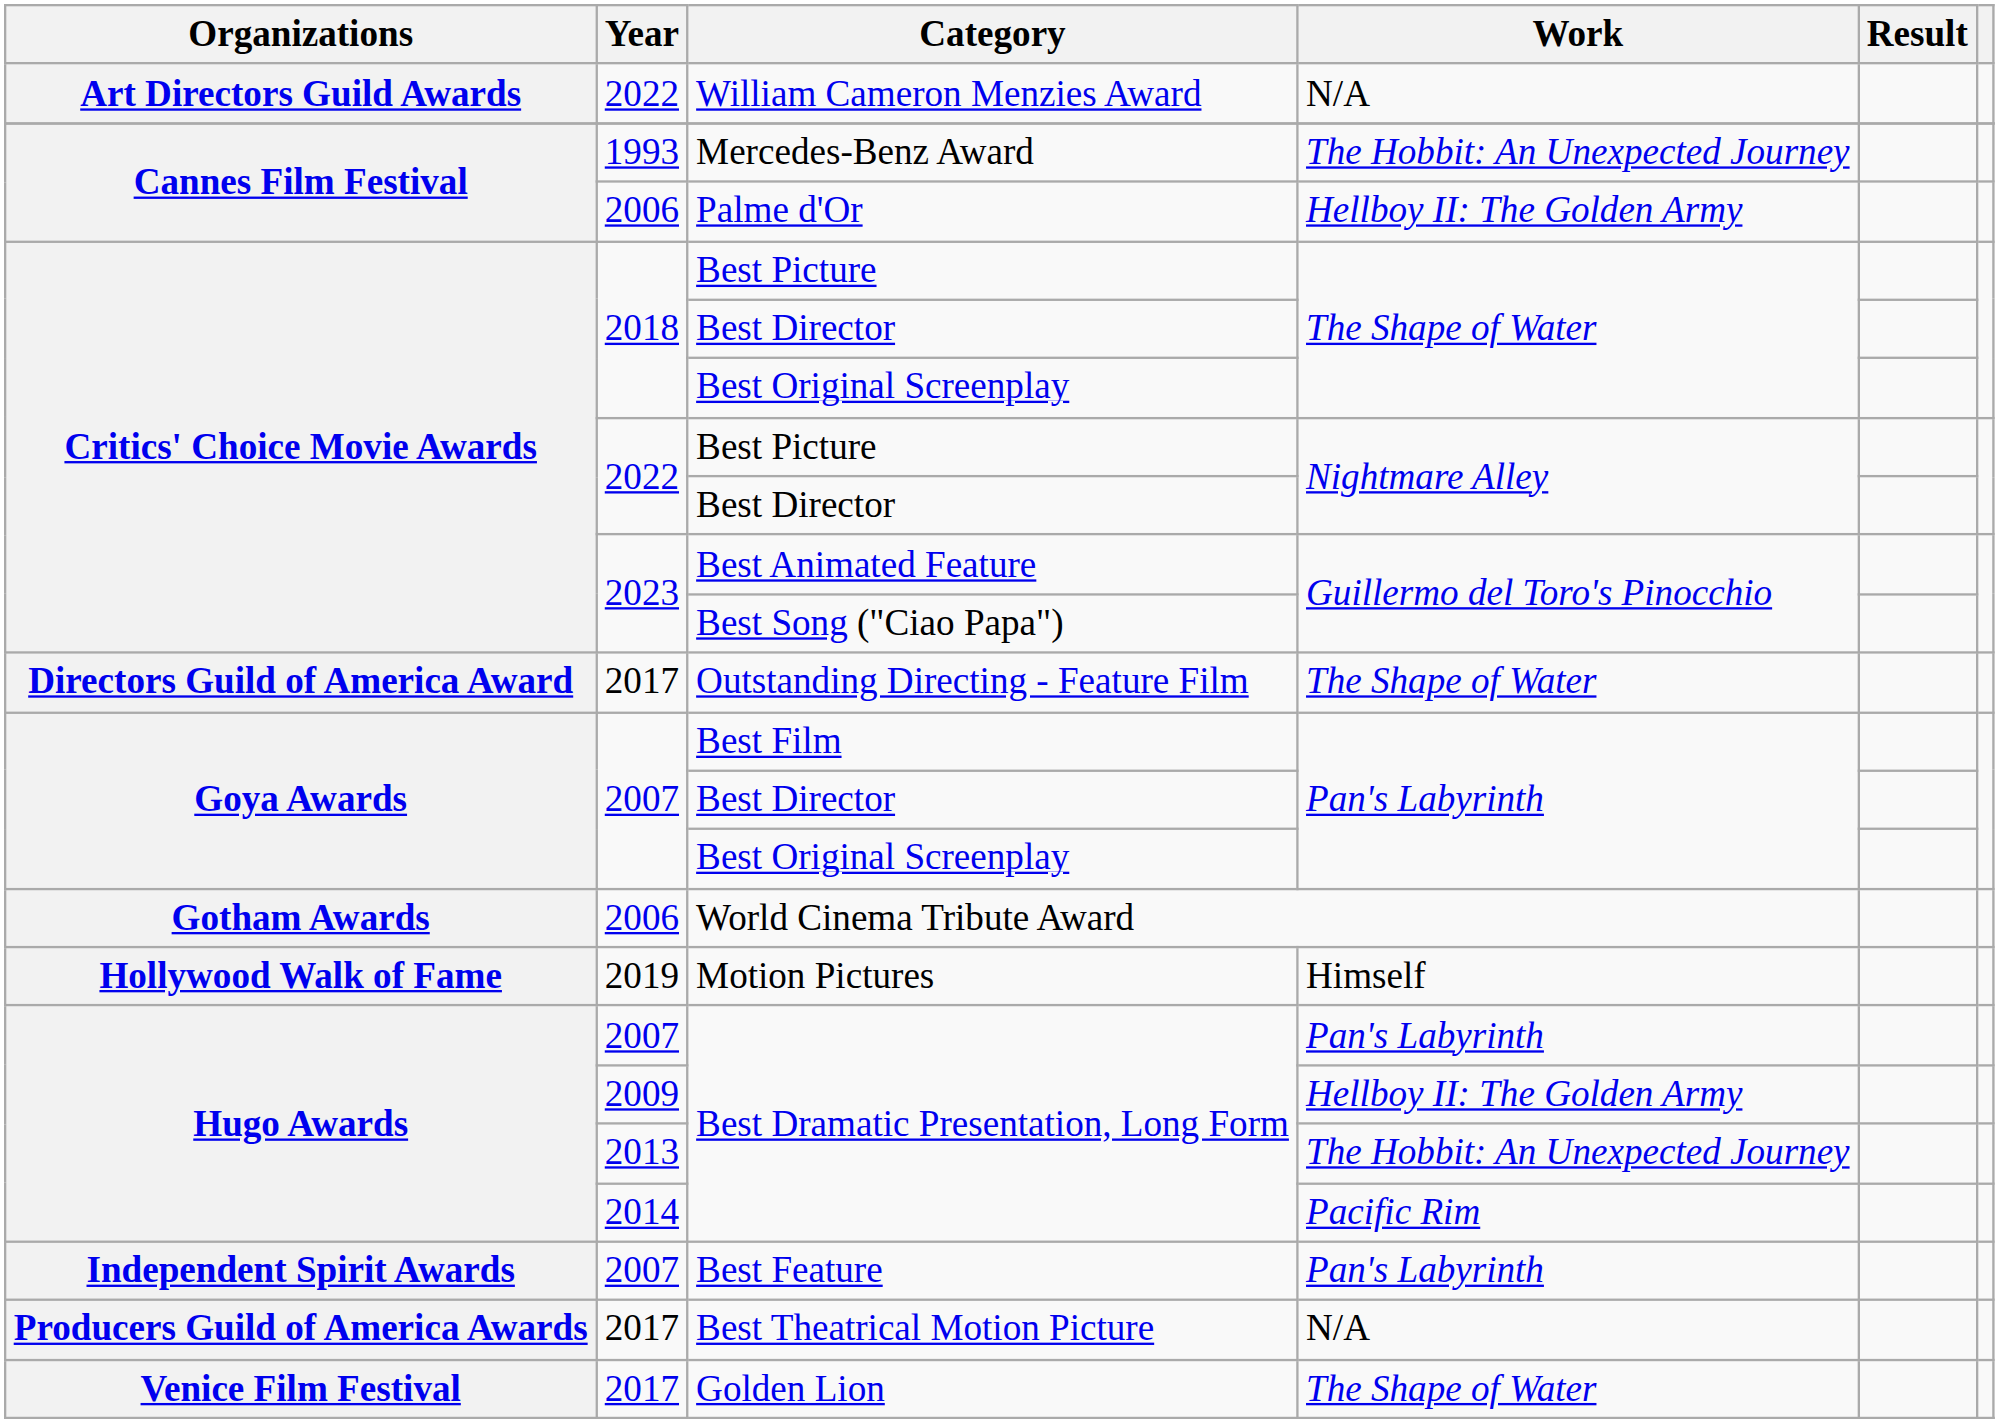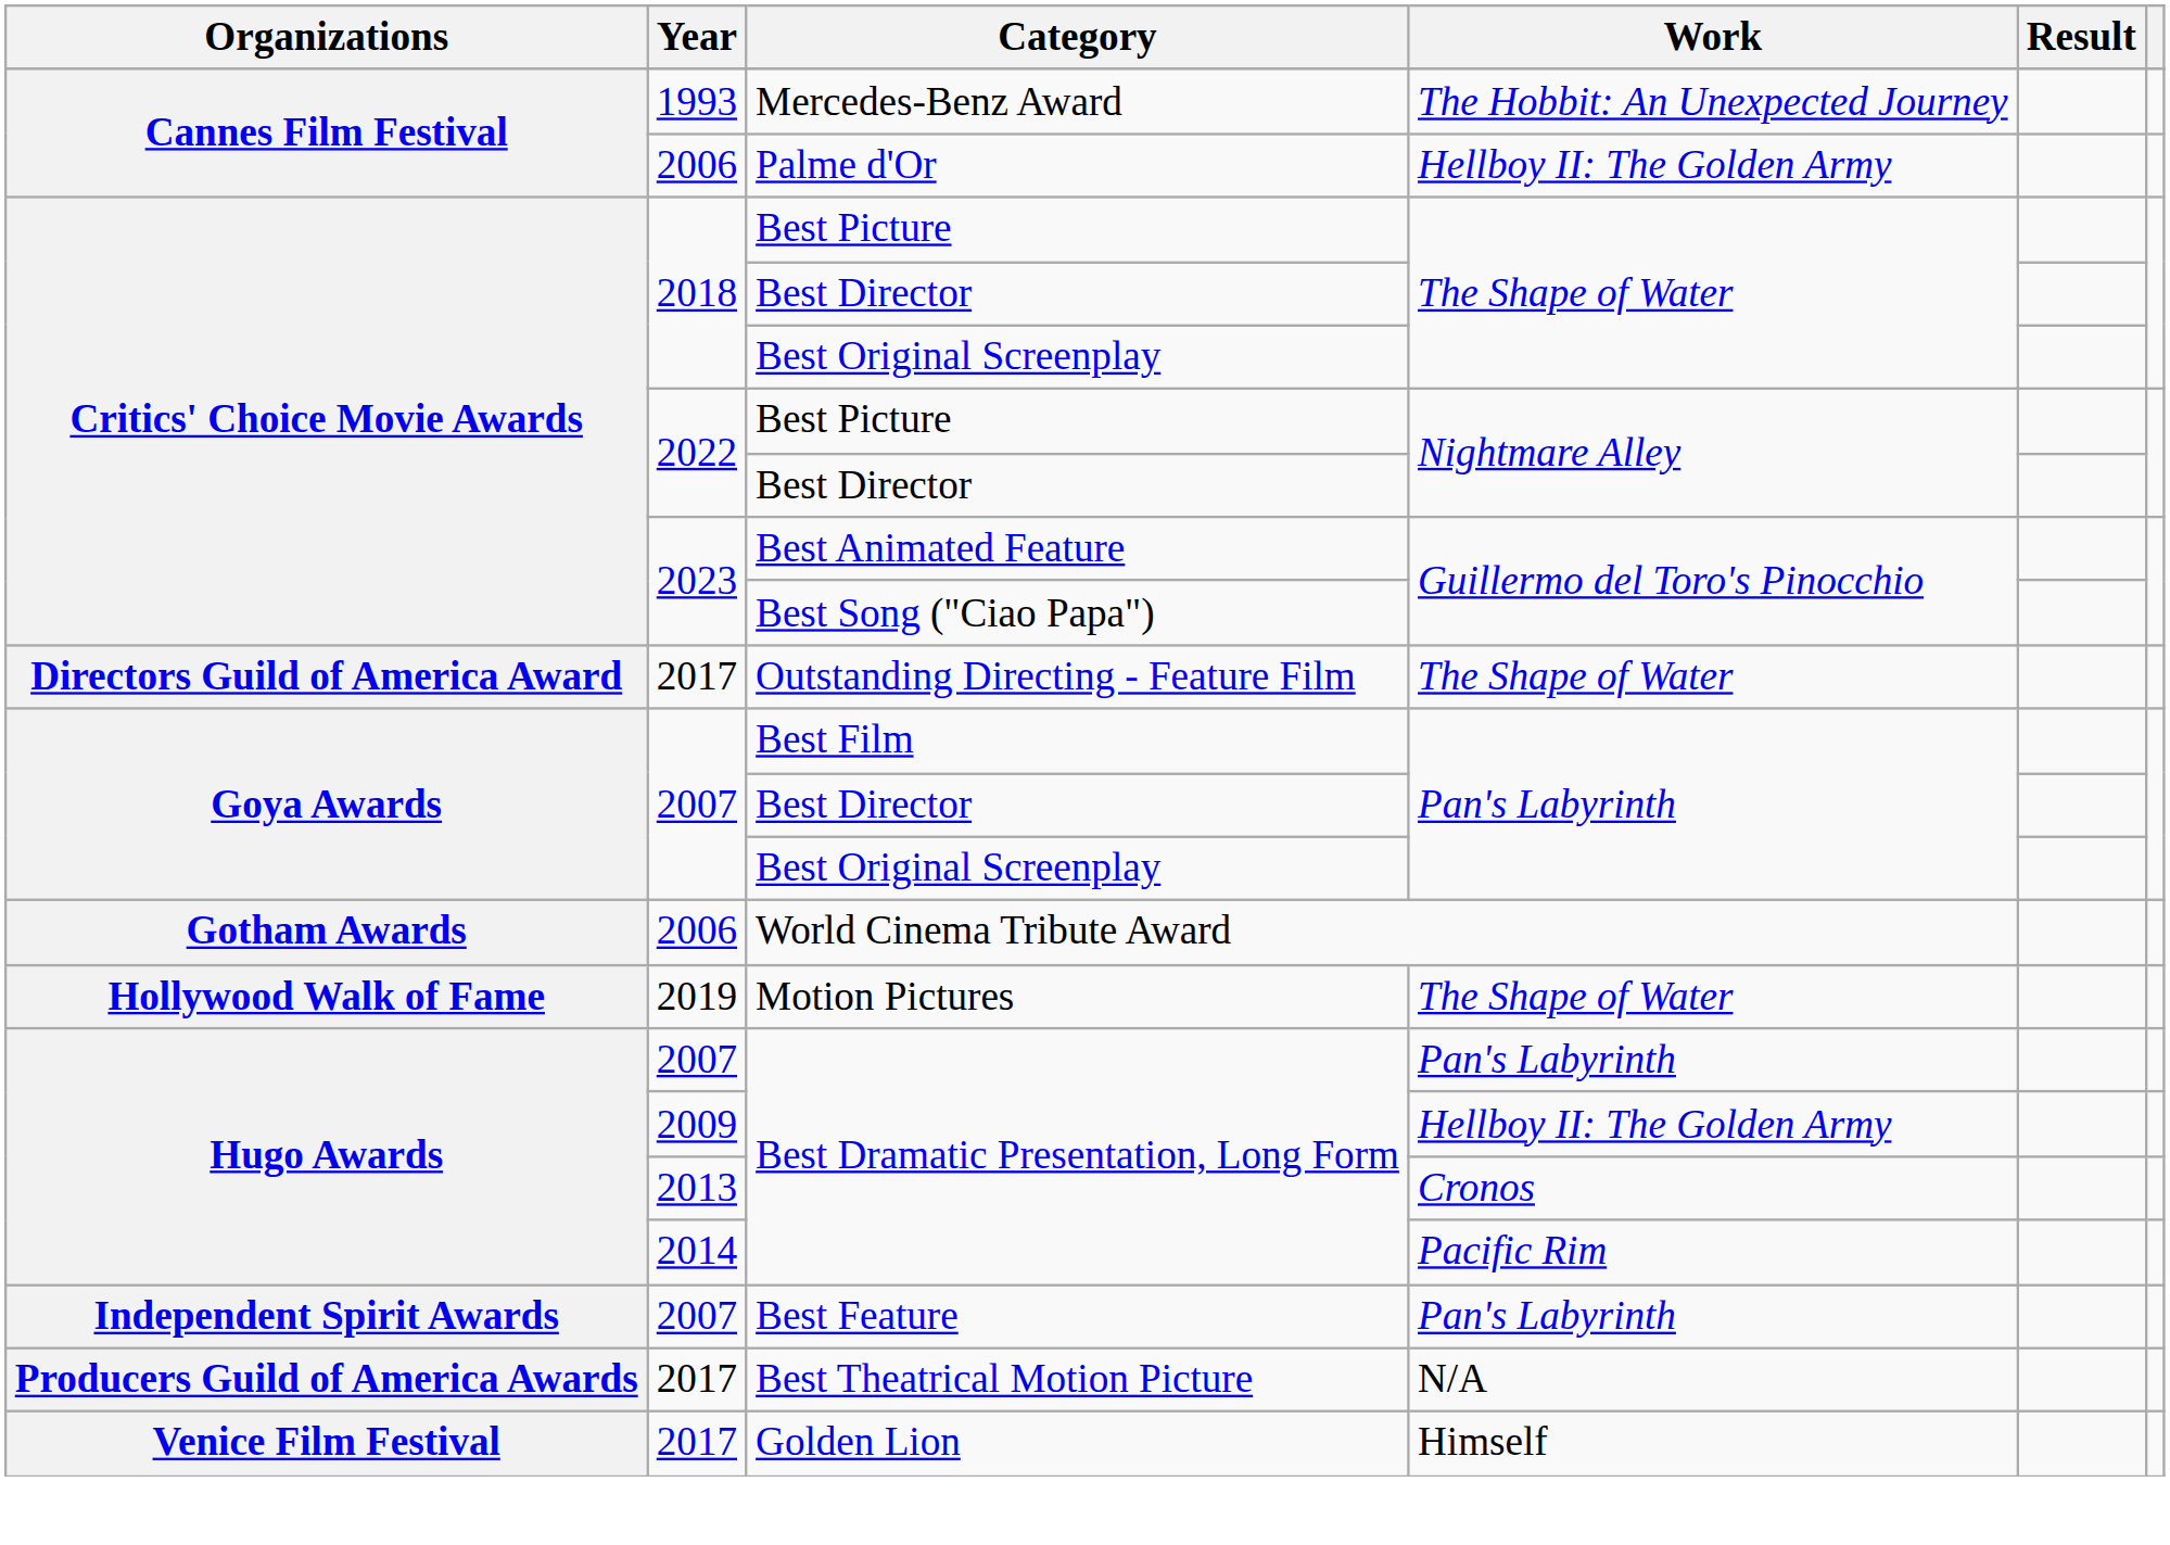- row: Art Directors Guild Awards | 2022 | William Cameron Menzies Award | N/A
Motion Pictures | Work: Himself -> The Shape of Water
2013 / Best Dramatic Presentation, Long Form | Work: The Hobbit: An Unexpected Journey -> Cronos
Golden Lion | Work: The Shape of Water -> Himself
